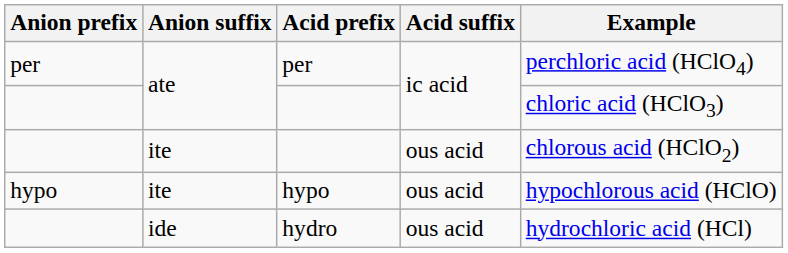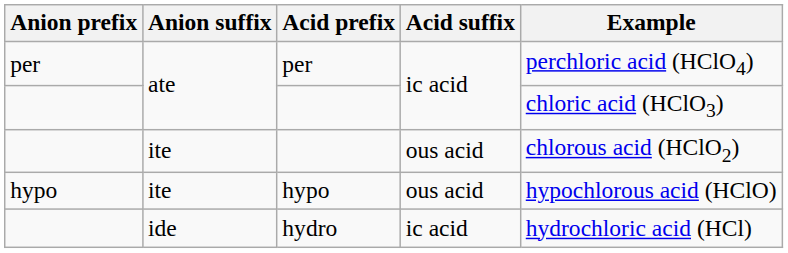hydro | Acid suffix: ous acid -> ic acid
